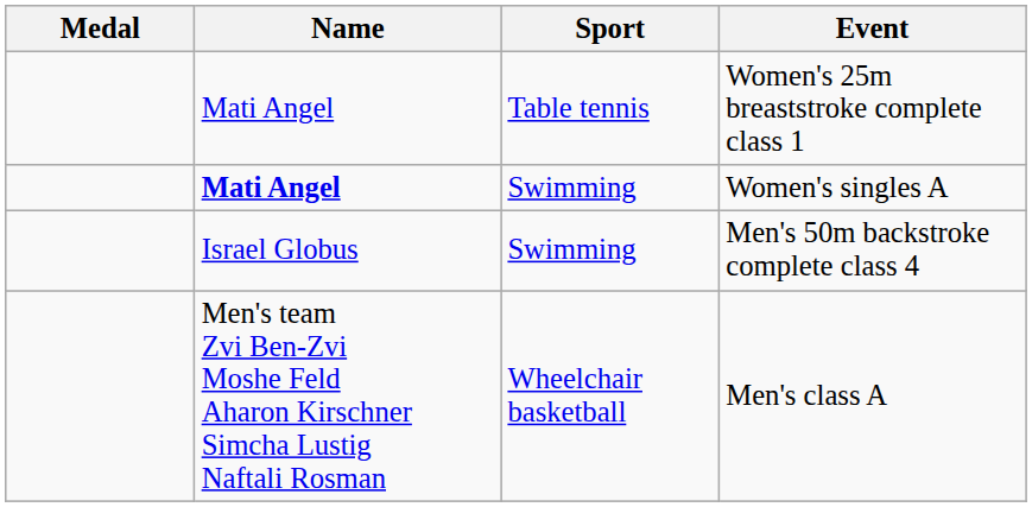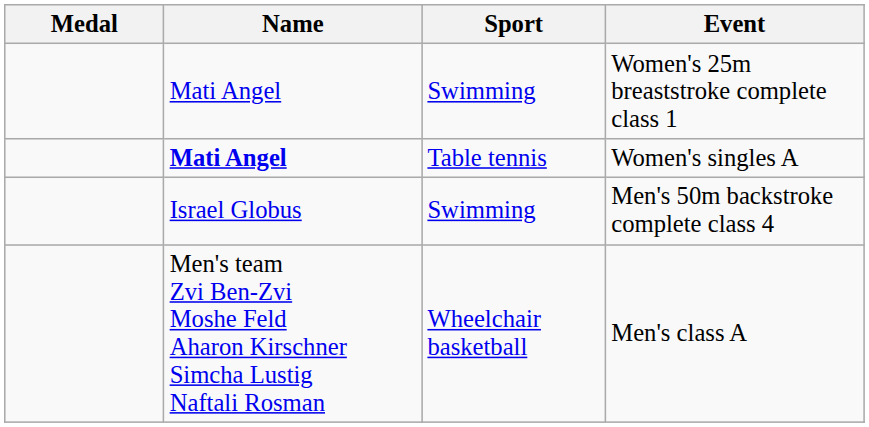Women's 25m breaststroke complete class 1 | Sport: Table tennis -> Swimming
Women's singles A | Sport: Swimming -> Table tennis
